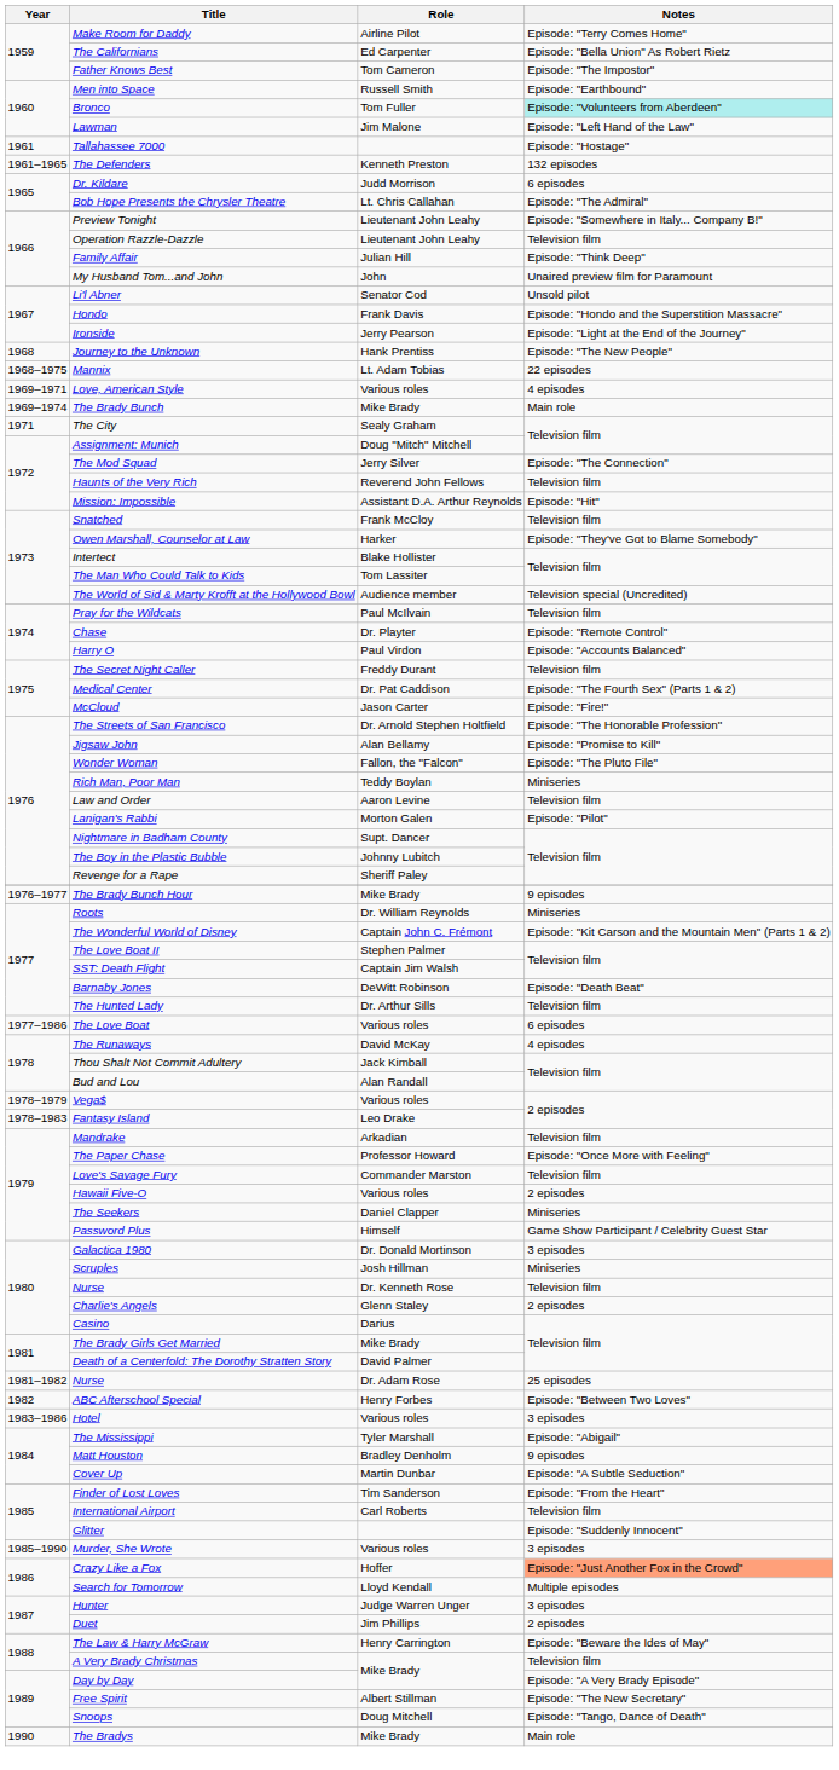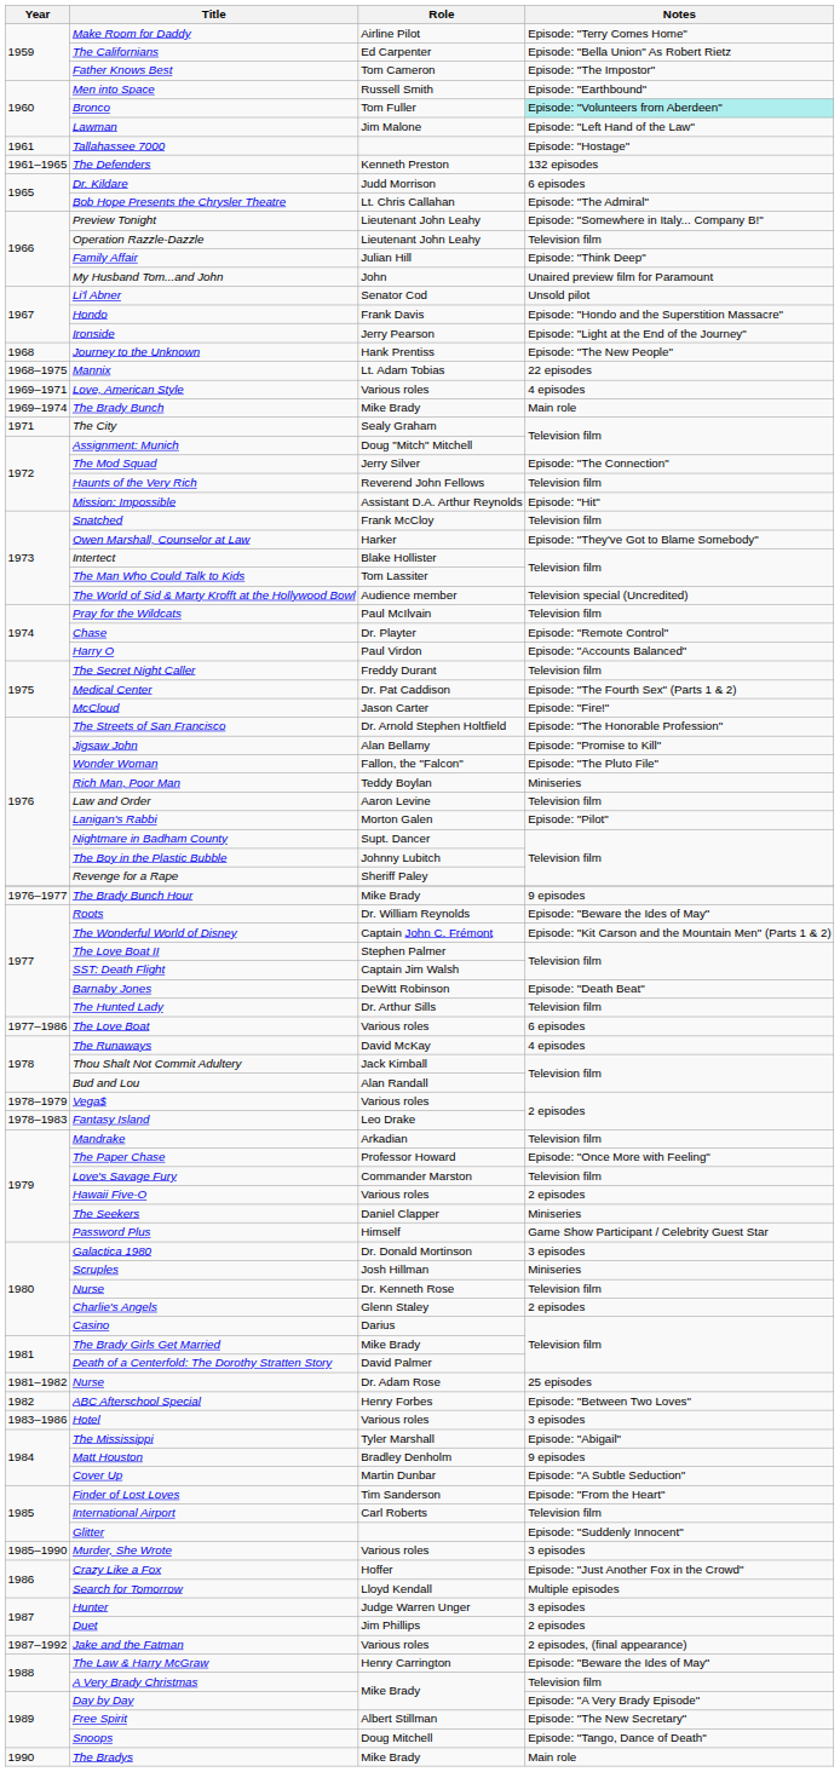Roots | Notes: Miniseries -> Episode: "Beware the Ides of May"
Crazy Like a Fox | Notes: lightsalmon background -> no background
+ row: 1987–1992 | Jake and the Fatman | Various roles | 2 episodes, (final appearance)
